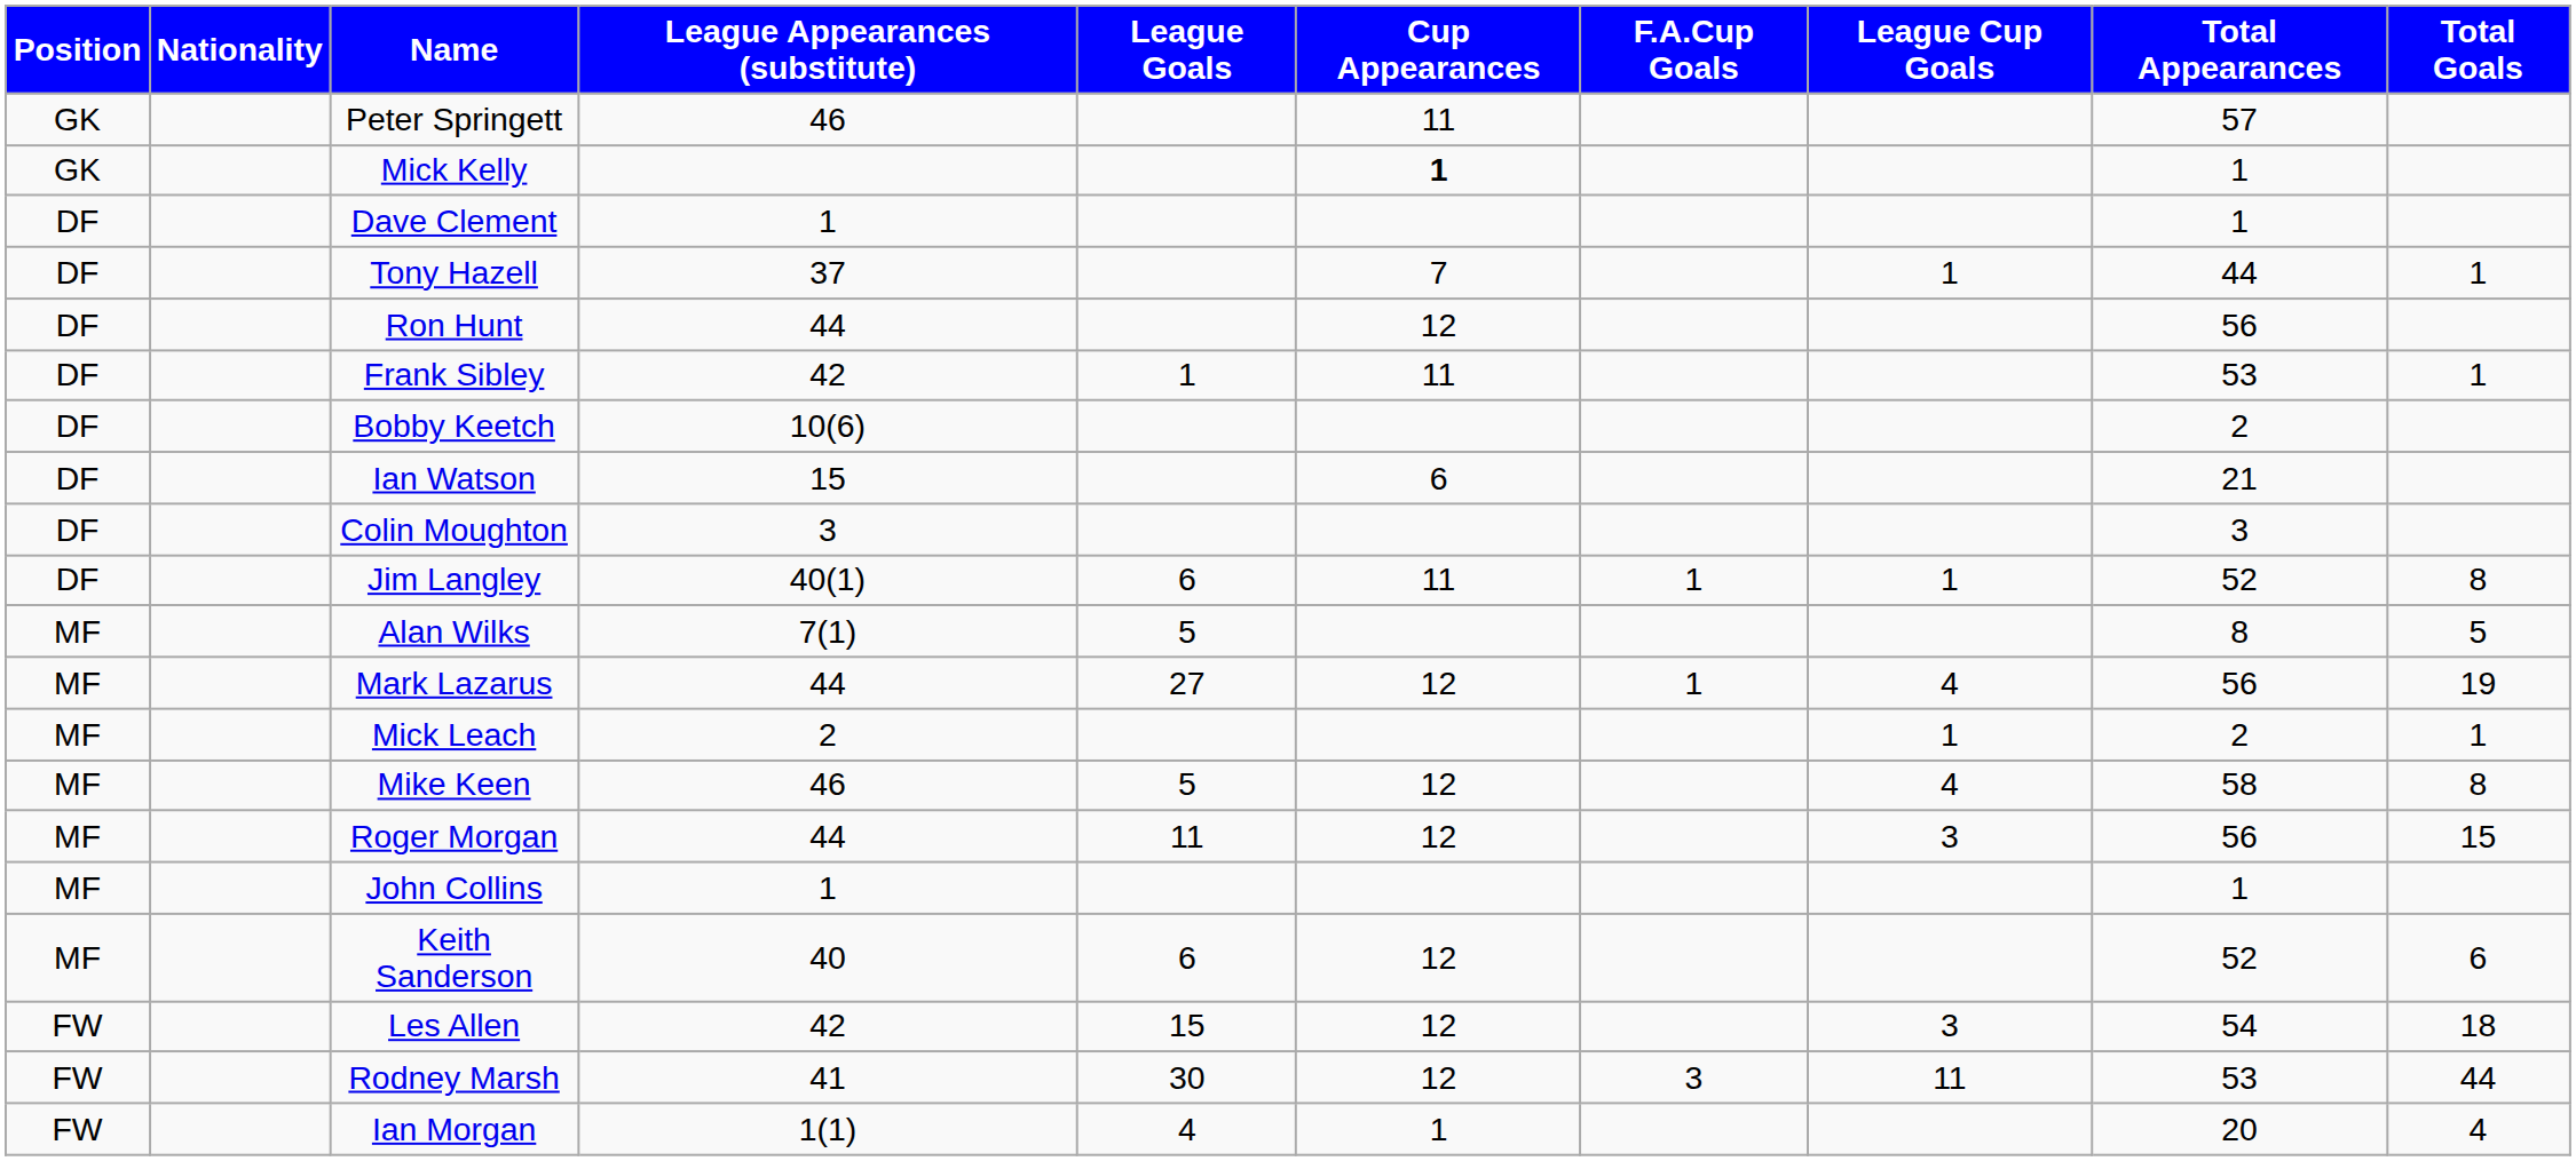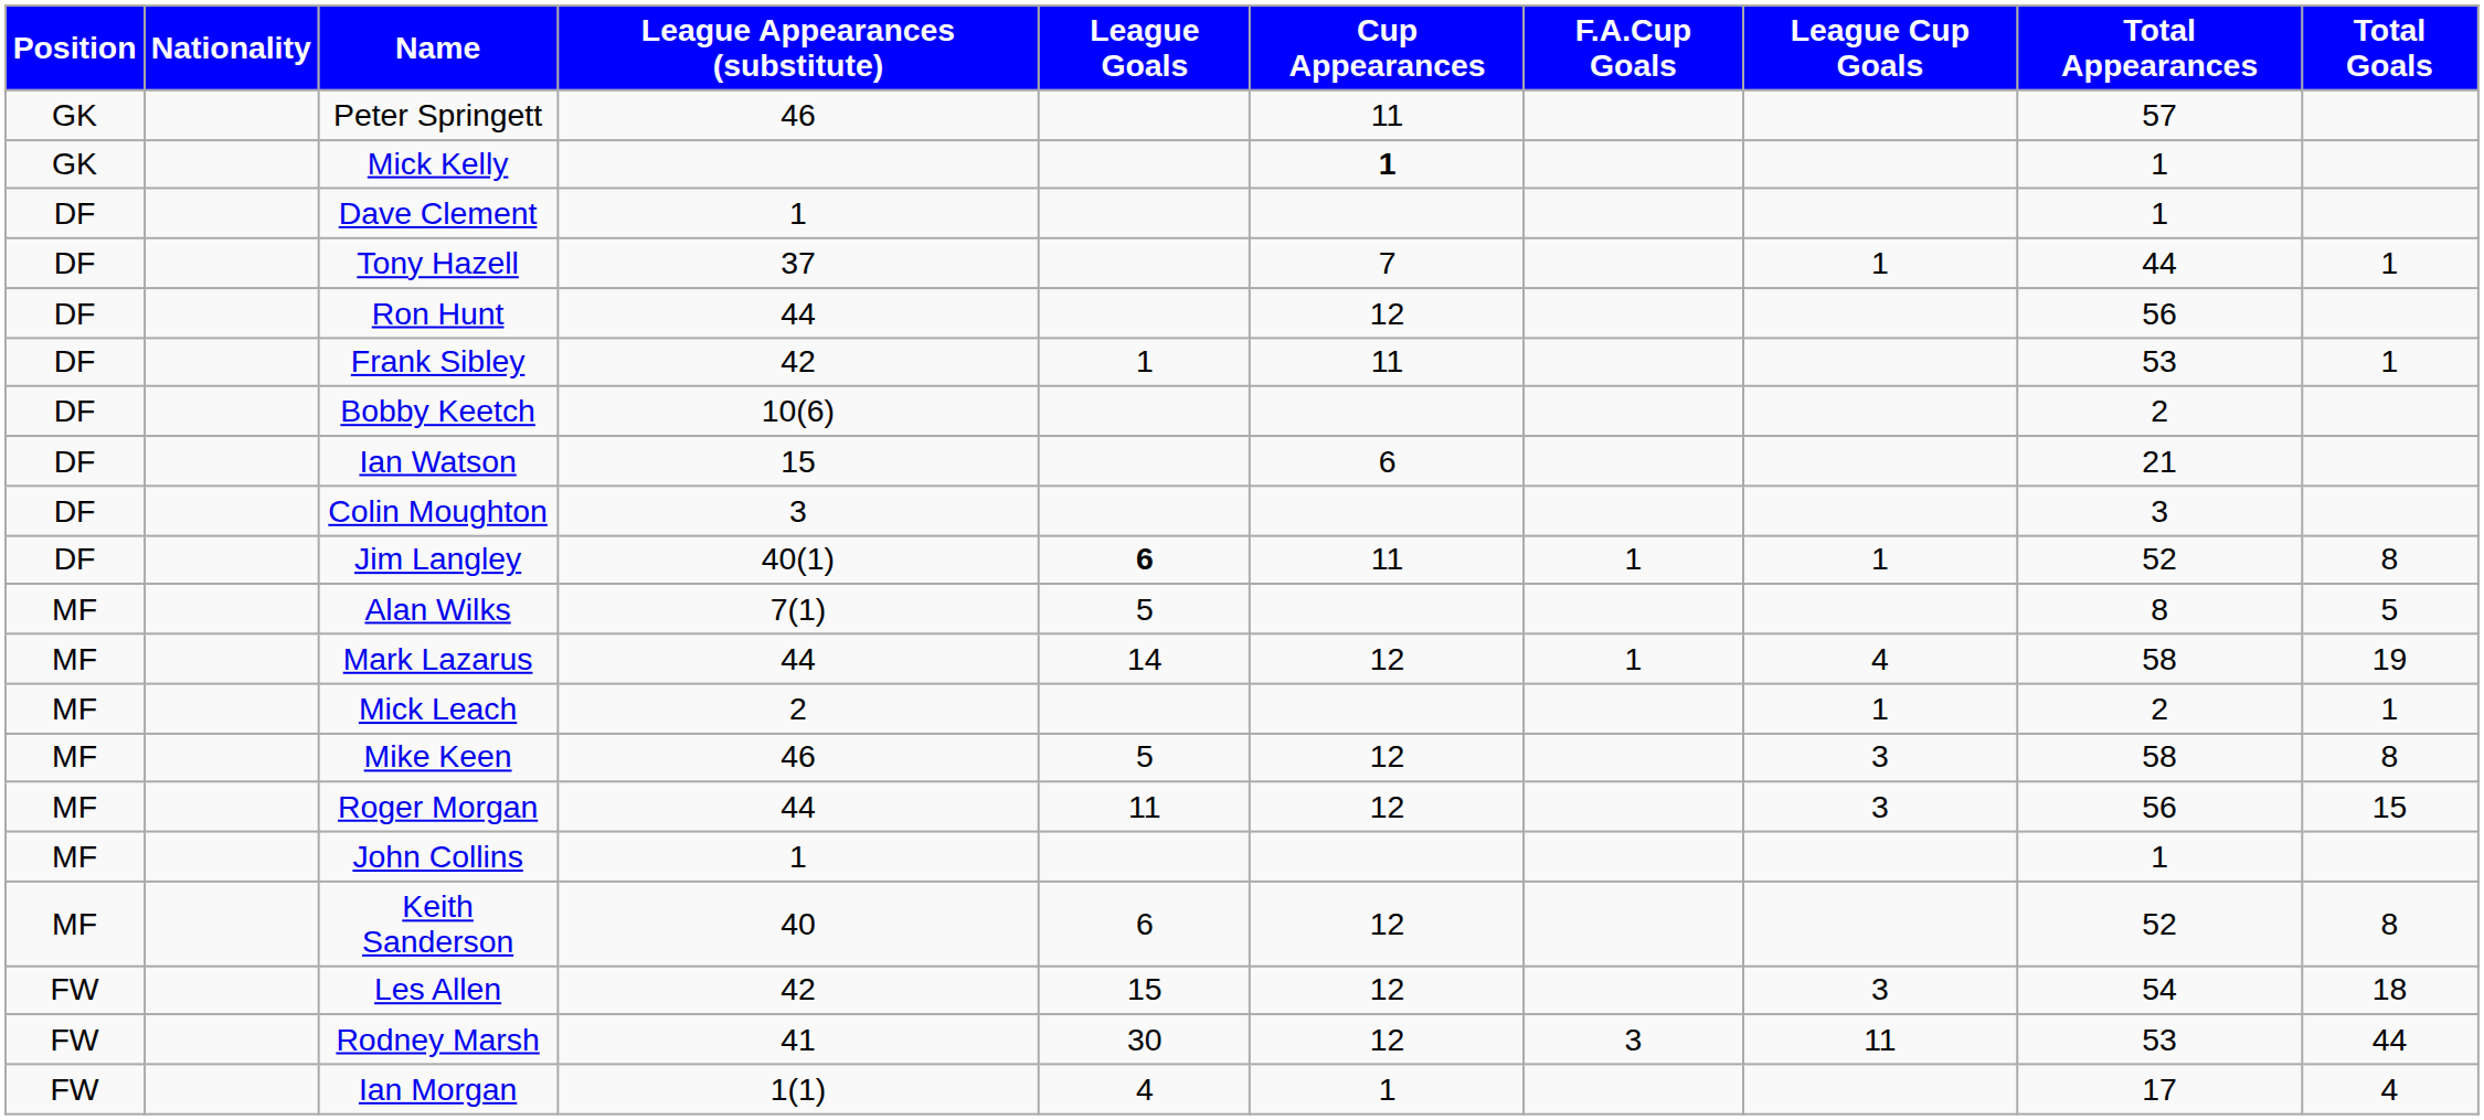Jim Langley | League Goals: normal -> bold
Mark Lazarus | League Goals: 27 -> 14
Mark Lazarus | Total Appearances: 56 -> 58
Mike Keen | League Cup Goals: 4 -> 3
Keith Sanderson | Total Goals: 6 -> 8
Ian Morgan | Total Appearances: 20 -> 17
